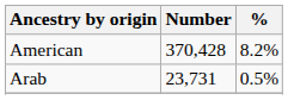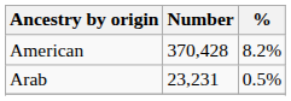Arab | Number: 23,731 -> 23,231
